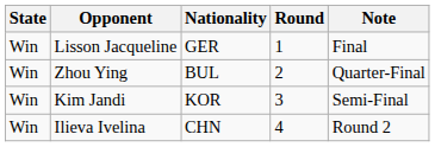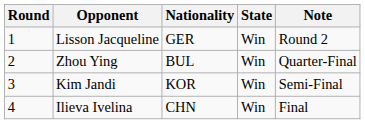columns swapped: Round <-> State
Lisson Jacqueline | Note: Final -> Round 2
Ilieva Ivelina | Note: Round 2 -> Final
